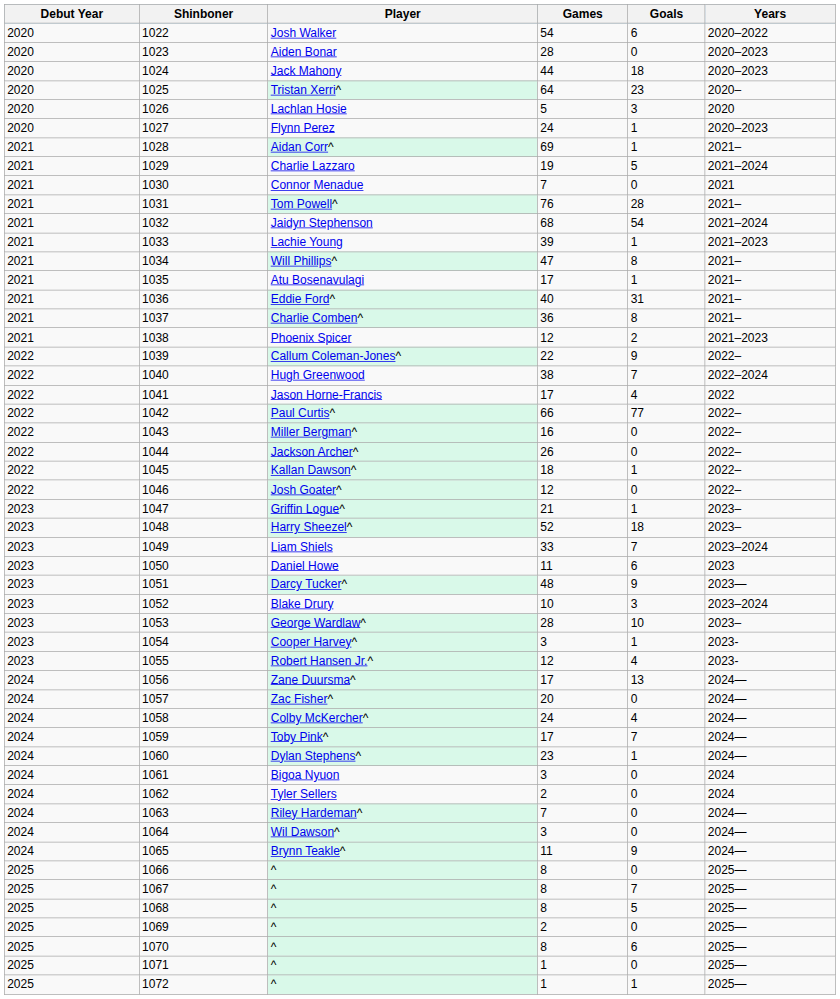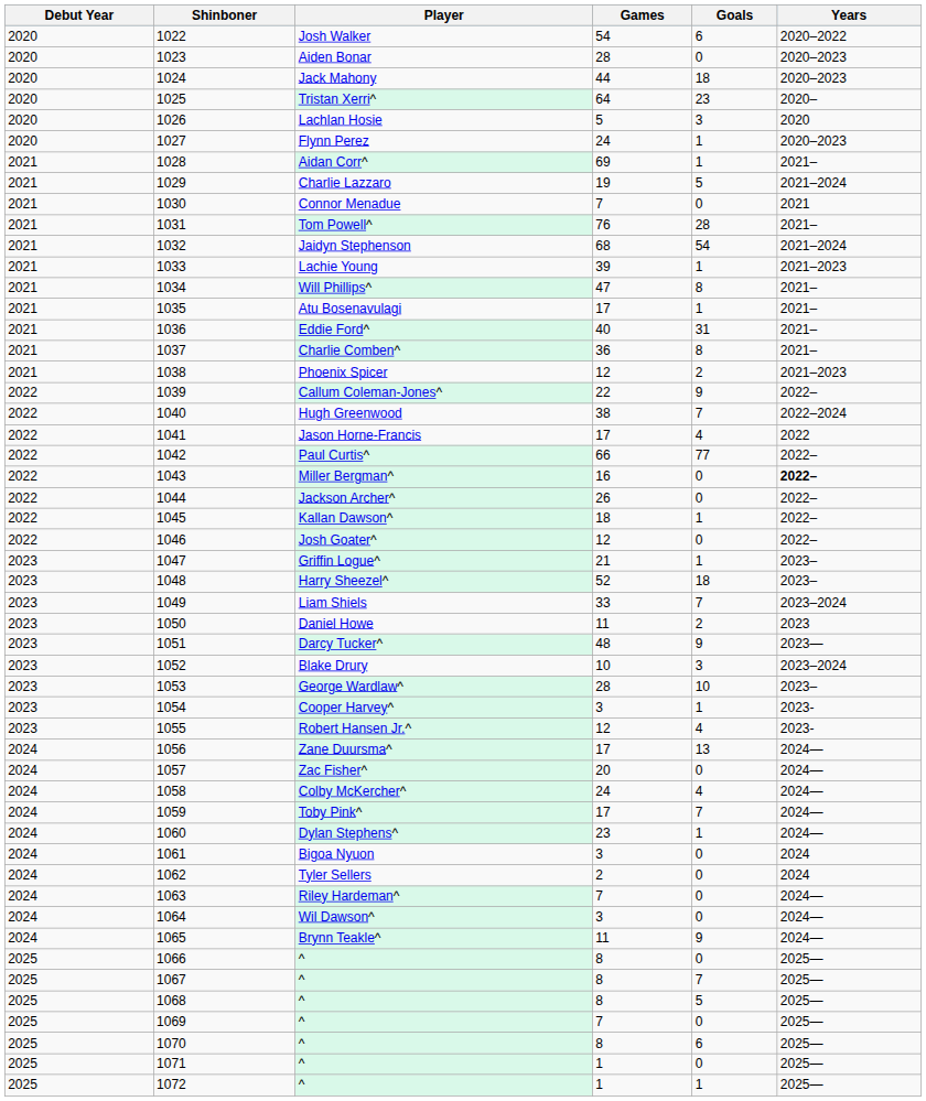1043 | Years: normal -> bold
1050 | Goals: 6 -> 2
1069 | Games: 2 -> 7
